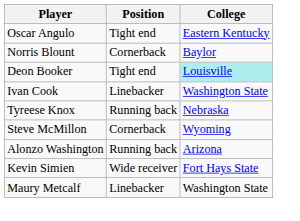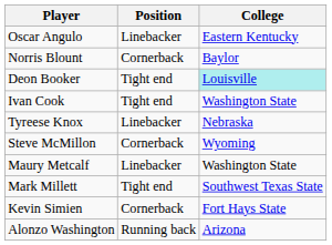Oscar Angulo | Position: Tight end -> Linebacker
Ivan Cook | Position: Linebacker -> Tight end
Tyreese Knox | Position: Running back -> Linebacker
rows swapped: Maury Metcalf <-> Alonzo Washington
+ row: Mark Millett | Tight end | Southwest Texas State
Kevin Simien | Position: Wide receiver -> Cornerback
